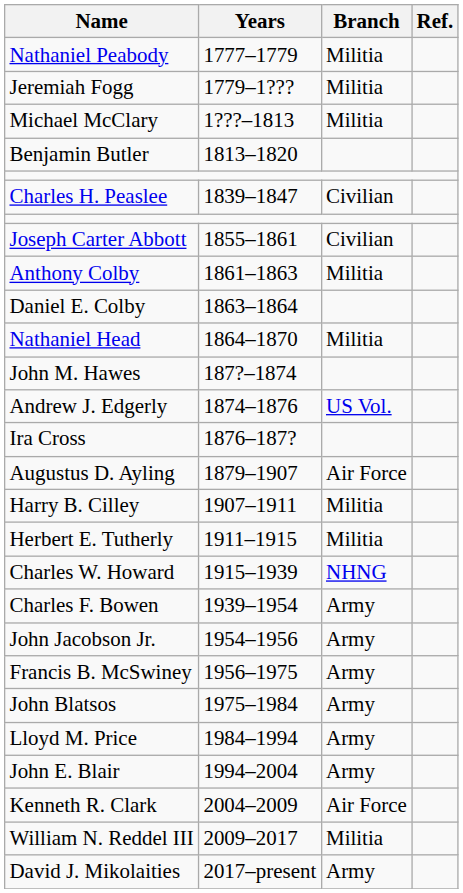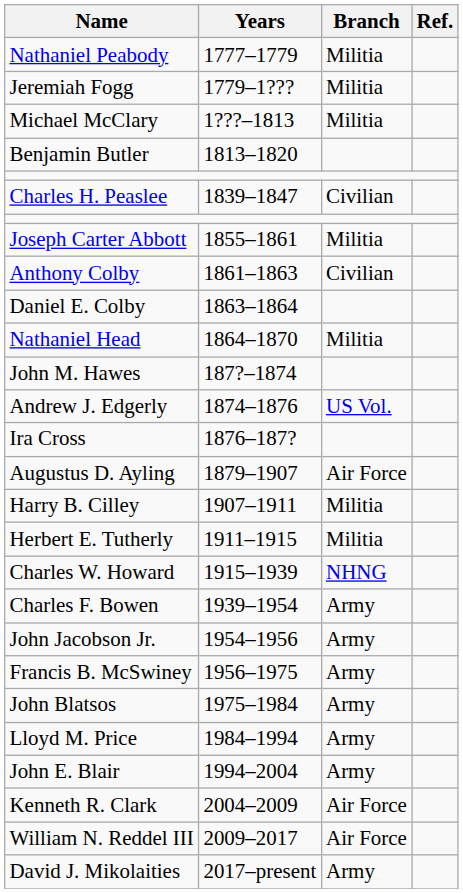Joseph Carter Abbott | Branch: Civilian -> Militia
Anthony Colby | Branch: Militia -> Civilian
William N. Reddel III | Branch: Militia -> Air Force
